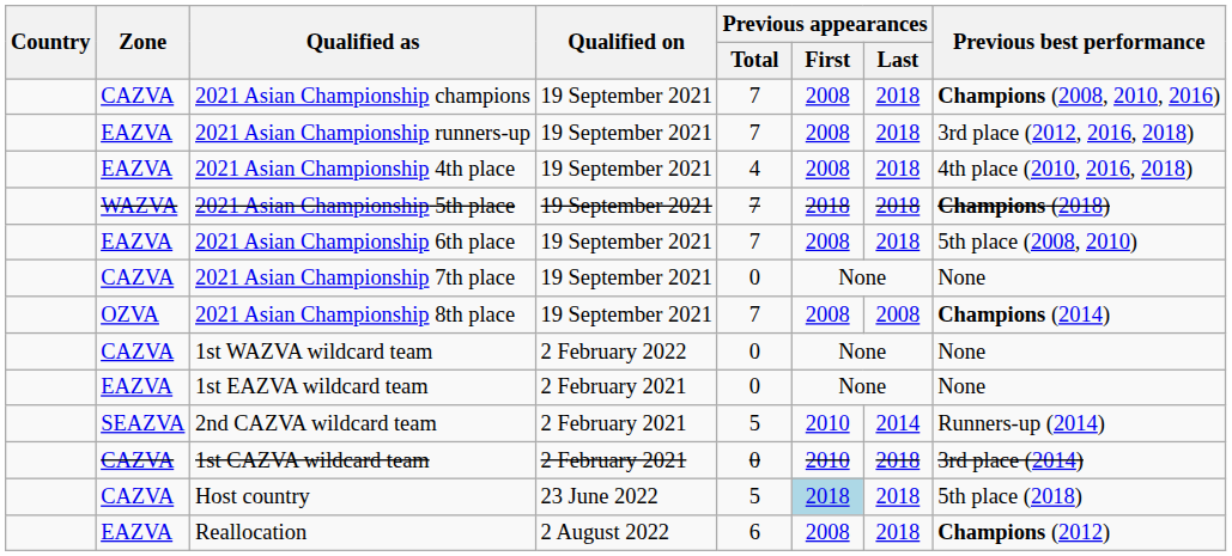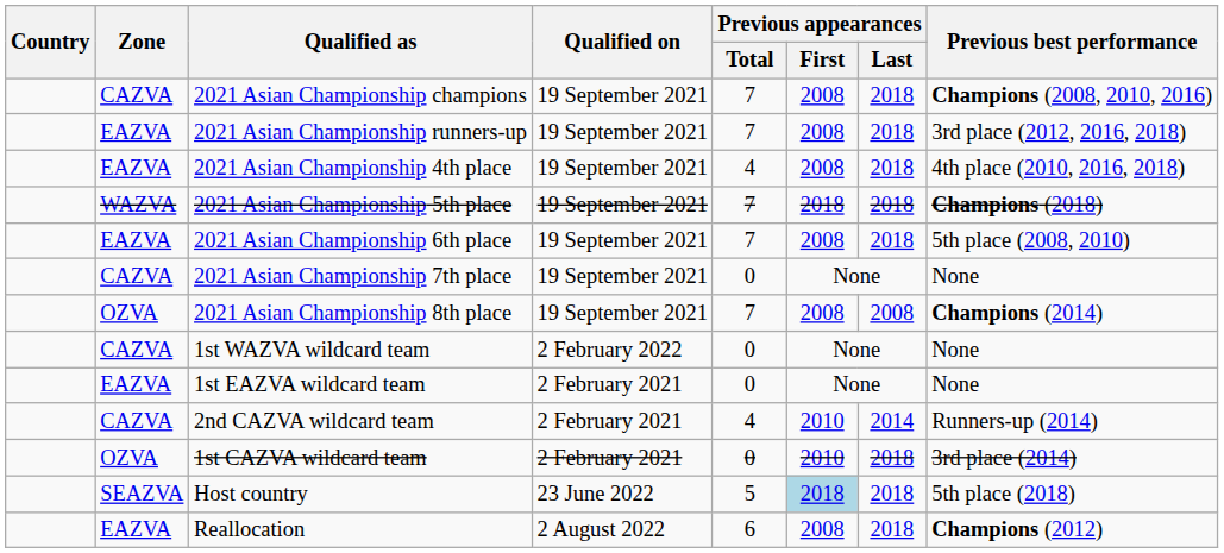2nd CAZVA wildcard team | Zone: SEAZVA -> CAZVA
2nd CAZVA wildcard team | Previous appearances / Total: 5 -> 4
1st CAZVA wildcard team | Zone: CAZVA -> OZVA
Host country | Zone: CAZVA -> SEAZVA
